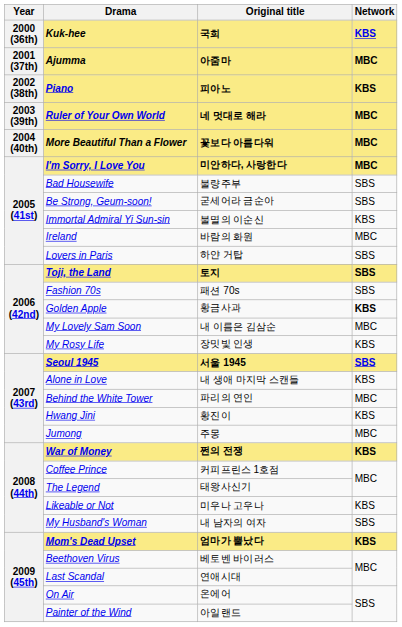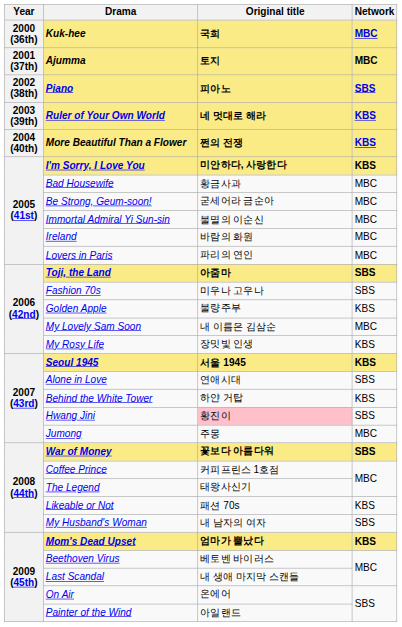Kuk-hee | Network: KBS -> MBC
Ajumma | Original title: 아줌마 -> 토지
Piano | Network: KBS -> SBS
Ruler of Your Own World | Network: MBC -> KBS
More Beautiful Than a Flower | Original title: 꽃보다 아름다워 -> 쩐의 전쟁
More Beautiful Than a Flower | Network: MBC -> KBS
I'm Sorry, I Love You | Network: MBC -> KBS
Bad Housewife | Original title: 불량주부 -> 황금사과
Bad Housewife | Network: SBS -> MBC
Be Strong, Geum-soon! | Network: SBS -> MBC
Immortal Admiral Yi Sun-sin | Network: KBS -> MBC
Lovers in Paris | Original title: 하얀 거탑 -> 파리의 연인
Lovers in Paris | Network: SBS -> MBC
Toji, the Land | Original title: 토지 -> 아줌마
Fashion 70s | Original title: 패션 70s -> 미우나 고우나
Golden Apple | Original title: 황금사과 -> 불량주부
Golden Apple | Network: bold -> normal
Seoul 1945 | Network: SBS -> KBS
Alone in Love | Original title: 내 생애 마지막 스캔들 -> 연애시대
Alone in Love | Network: KBS -> SBS
Behind the White Tower | Original title: 파리의 연인 -> 하얀 거탑
Behind the White Tower | Network: MBC -> KBS
Hwang Jini | Original title: no background -> pink background
Hwang Jini | Network: KBS -> SBS
War of Money | Original title: 쩐의 전쟁 -> 꽃보다 아름다워
War of Money | Network: KBS -> SBS
Likeable or Not | Original title: 미우나 고우나 -> 패션 70s
Last Scandal | Original title: 연애시대 -> 내 생애 마지막 스캔들
